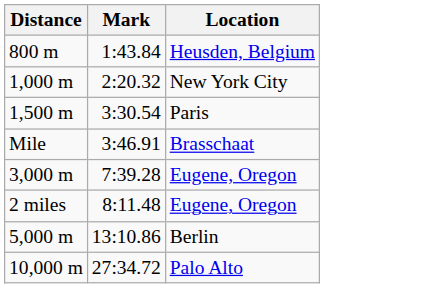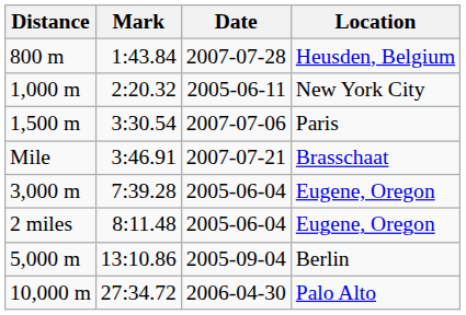+ column: Date | 2007-07-28 | 2005-06-11 | 2007-07-06 | 2007-07-21 | 2005-06-04 | 2005-06-04 | 2005-09-04 | 2006-04-30
